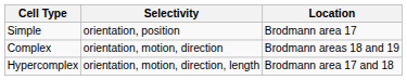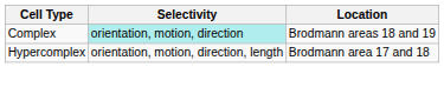- row: Simple | orientation, position | Brodmann area 17
Complex | Selectivity: no background -> paleturquoise background
